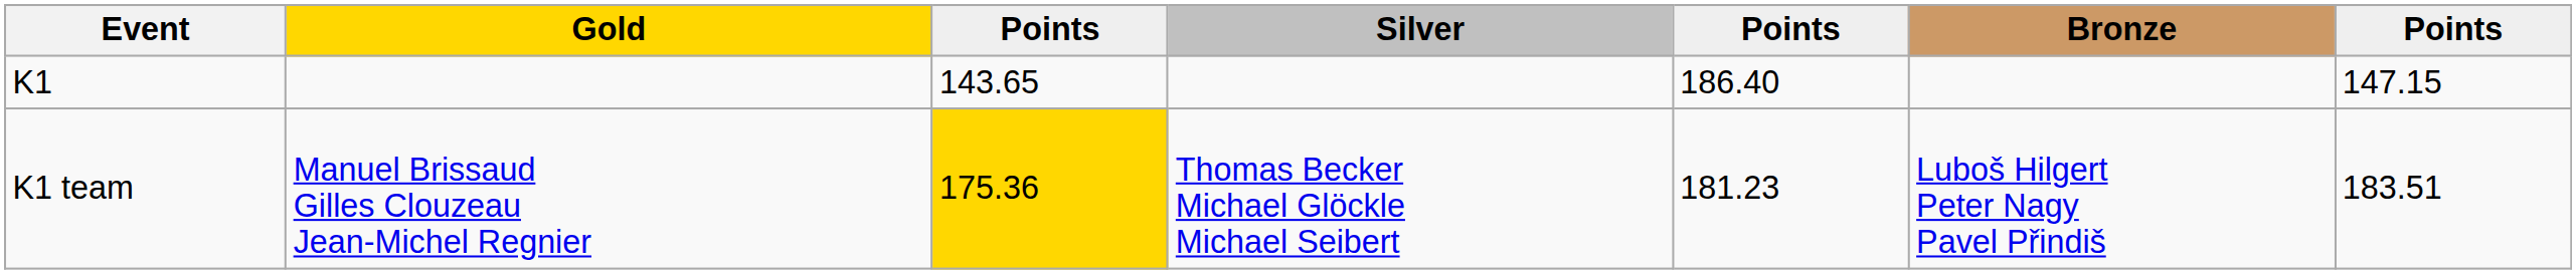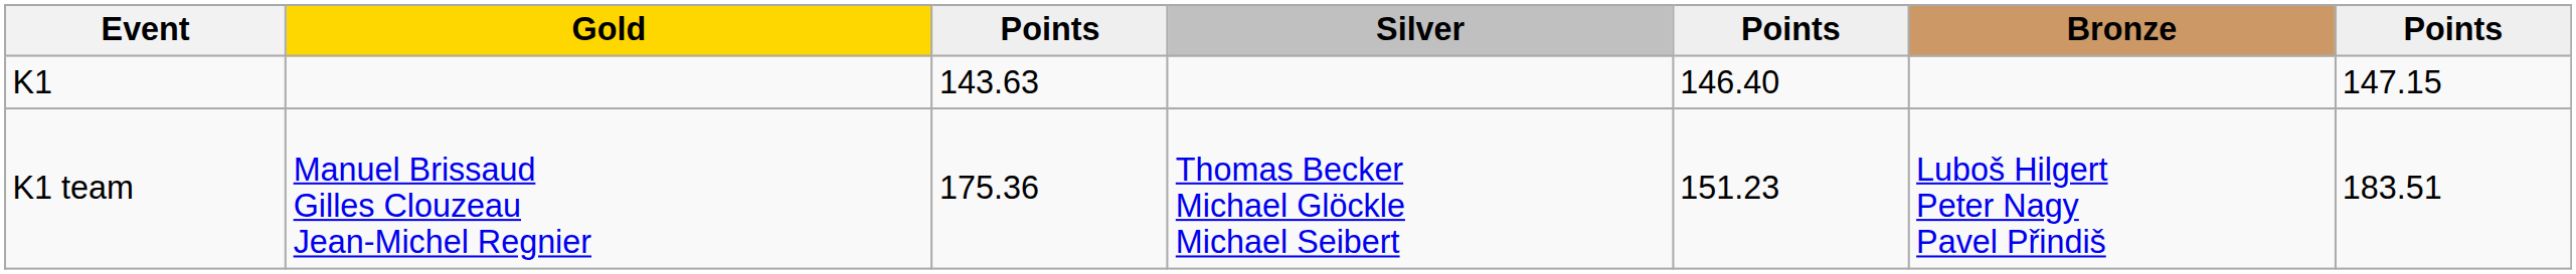K1 | column 3: 143.65 -> 143.63
K1 | column 5: 186.40 -> 146.40
K1 team | column 3: gold background -> no background
K1 team | column 5: 181.23 -> 151.23
